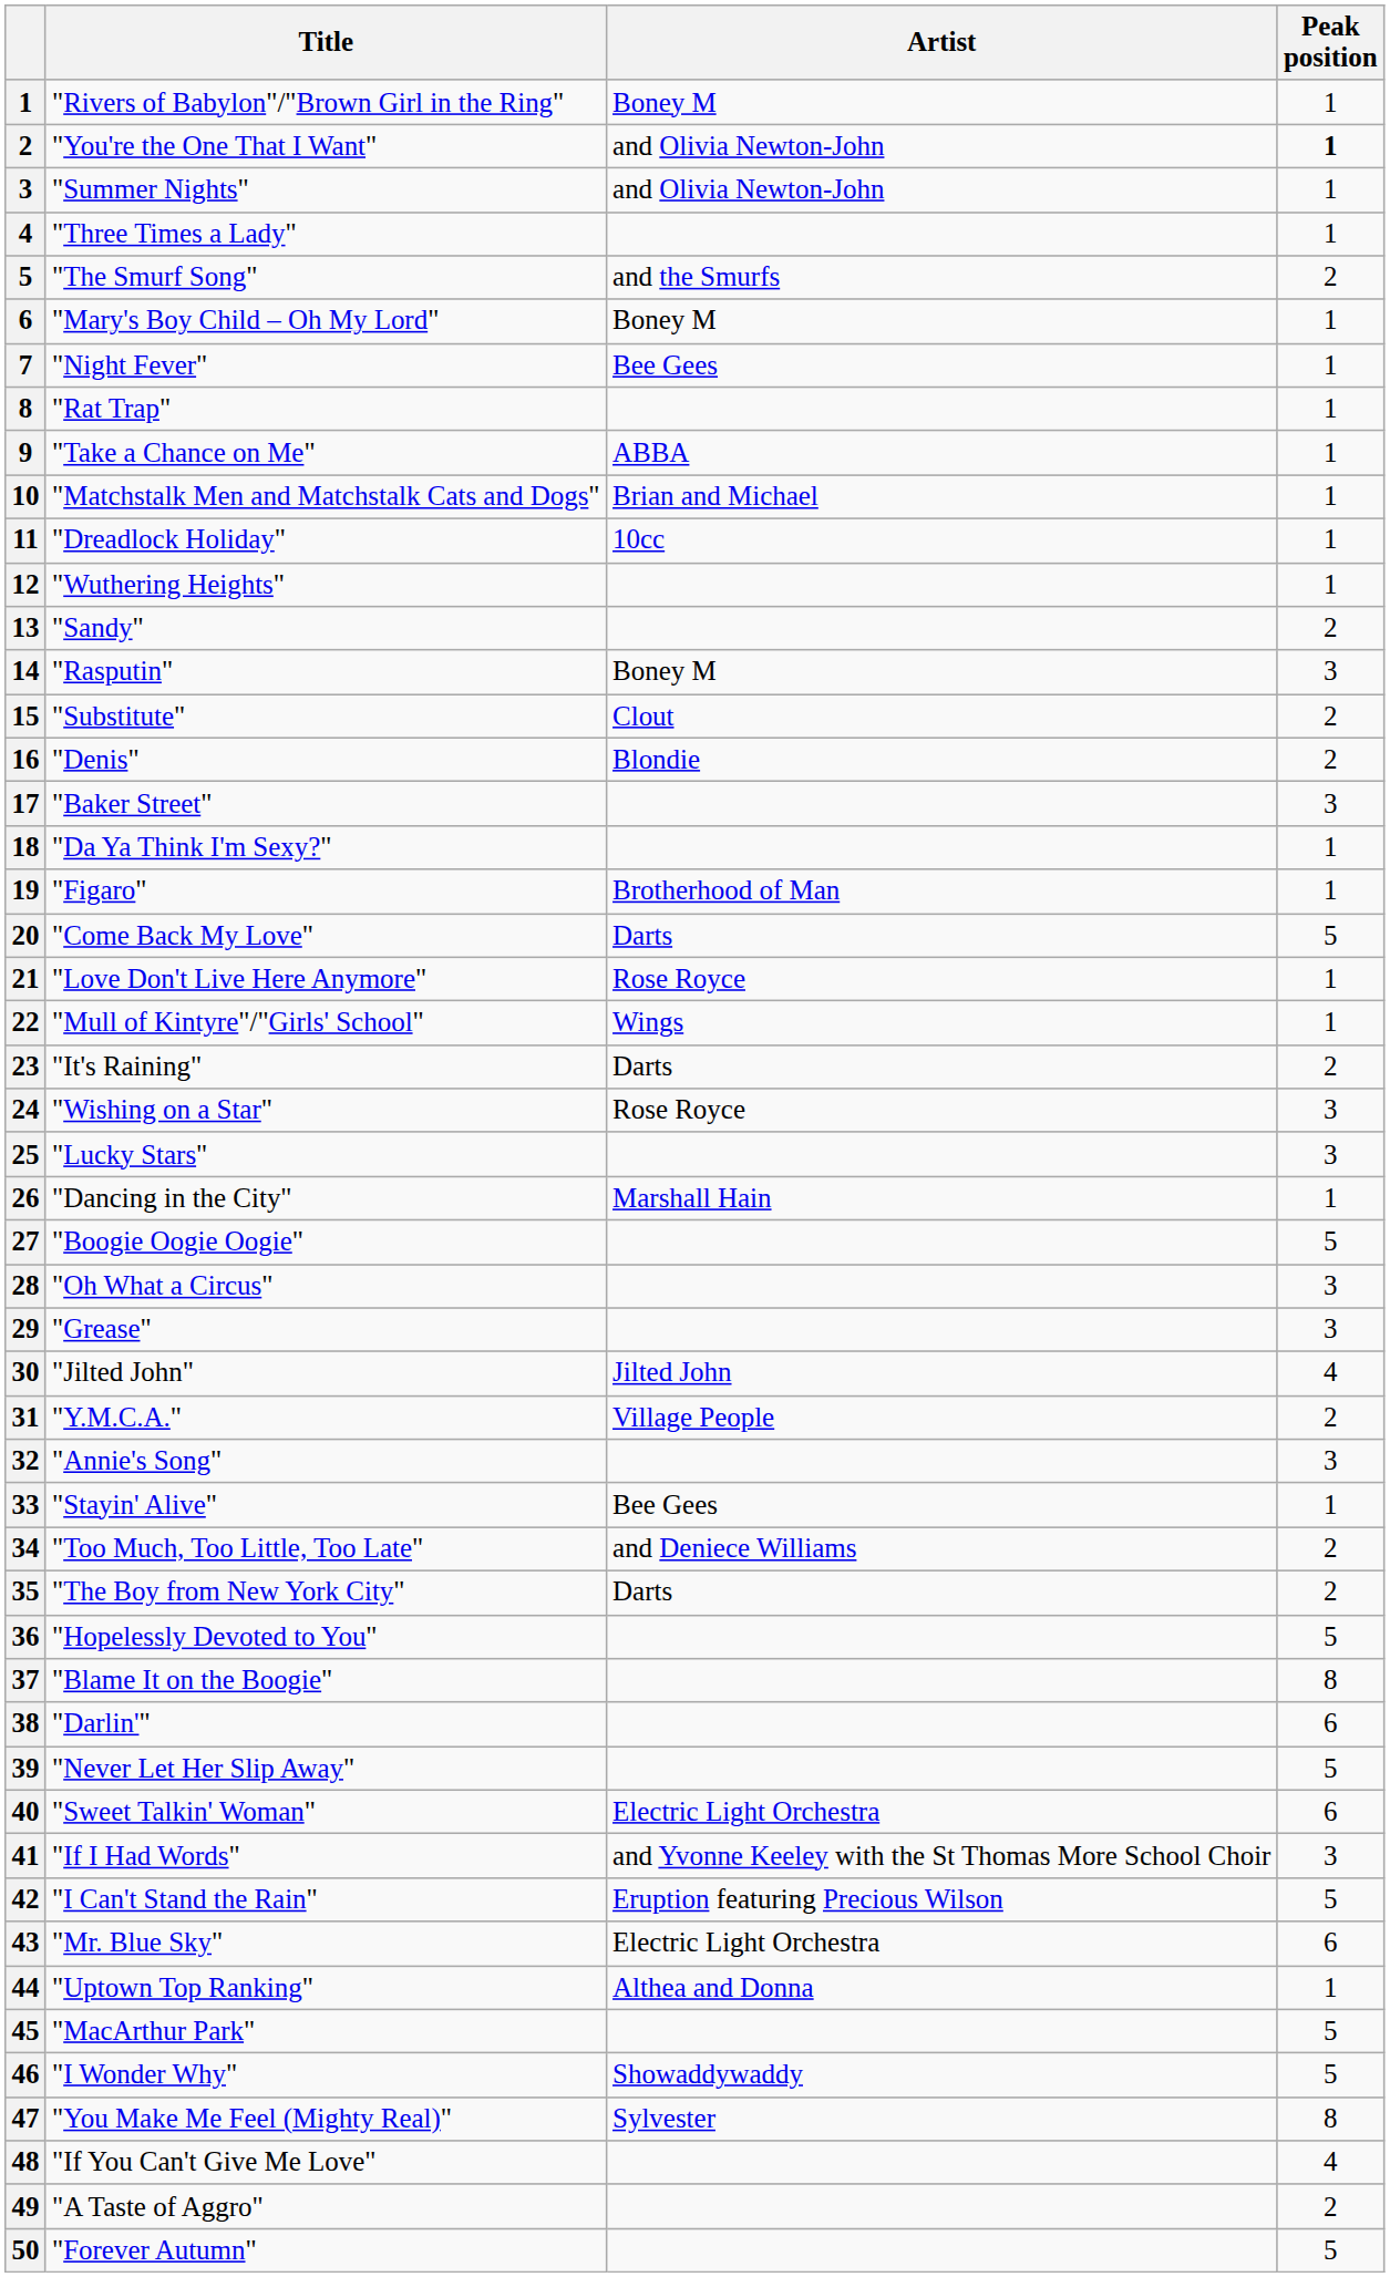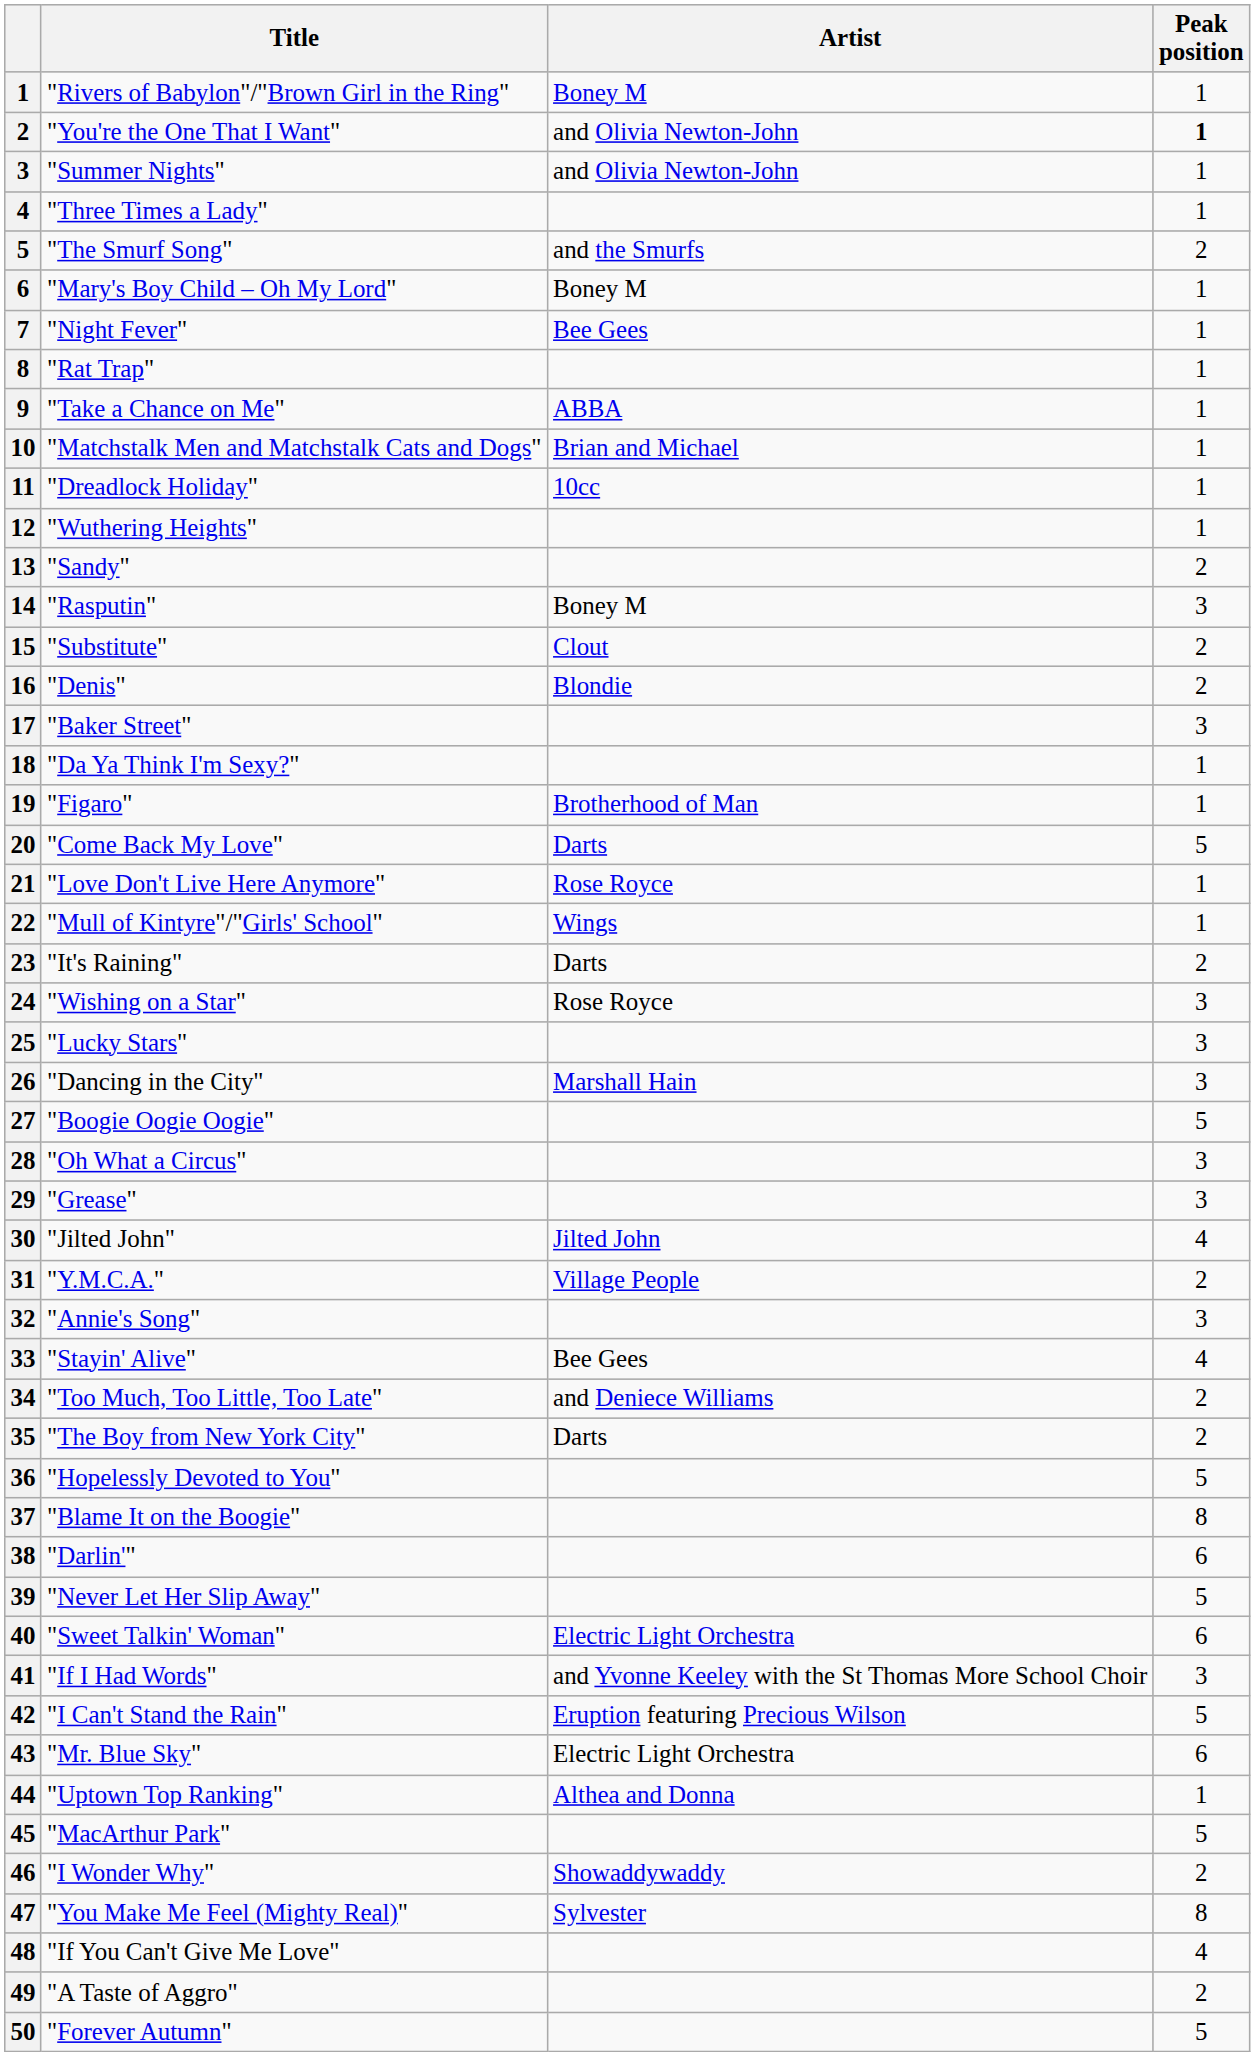"Dancing in the City" | Peak position: 1 -> 3
"Stayin' Alive" | Peak position: 1 -> 4
"I Wonder Why" | Peak position: 5 -> 2
